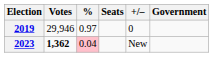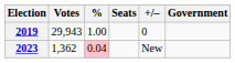2019 | Votes: 29,946 -> 29,943
2019 | %: 0.97 -> 1.00
2023 | Votes: bold -> normal
